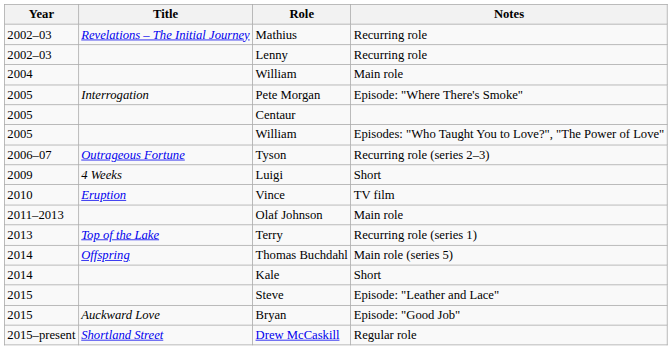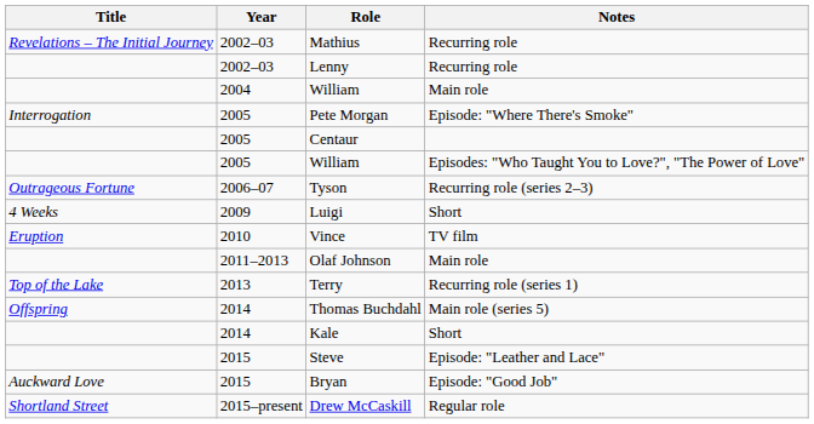columns swapped: Year <-> Title
